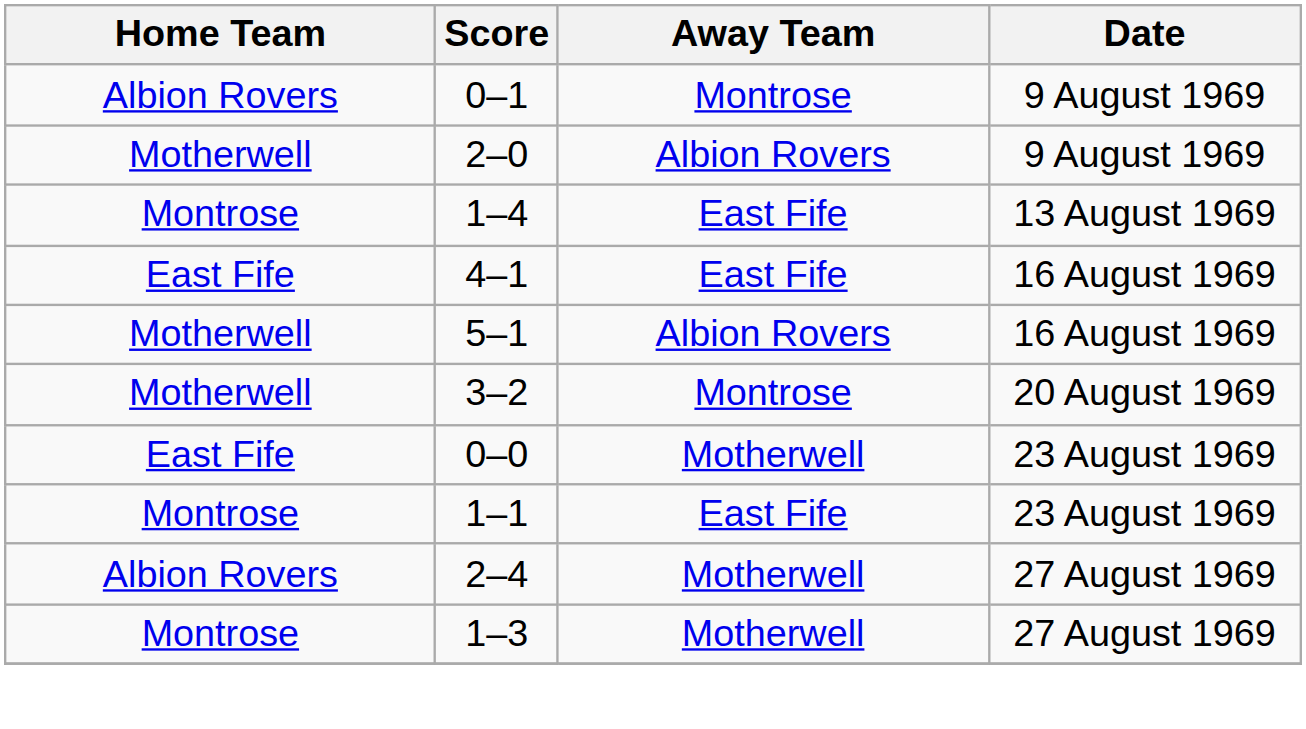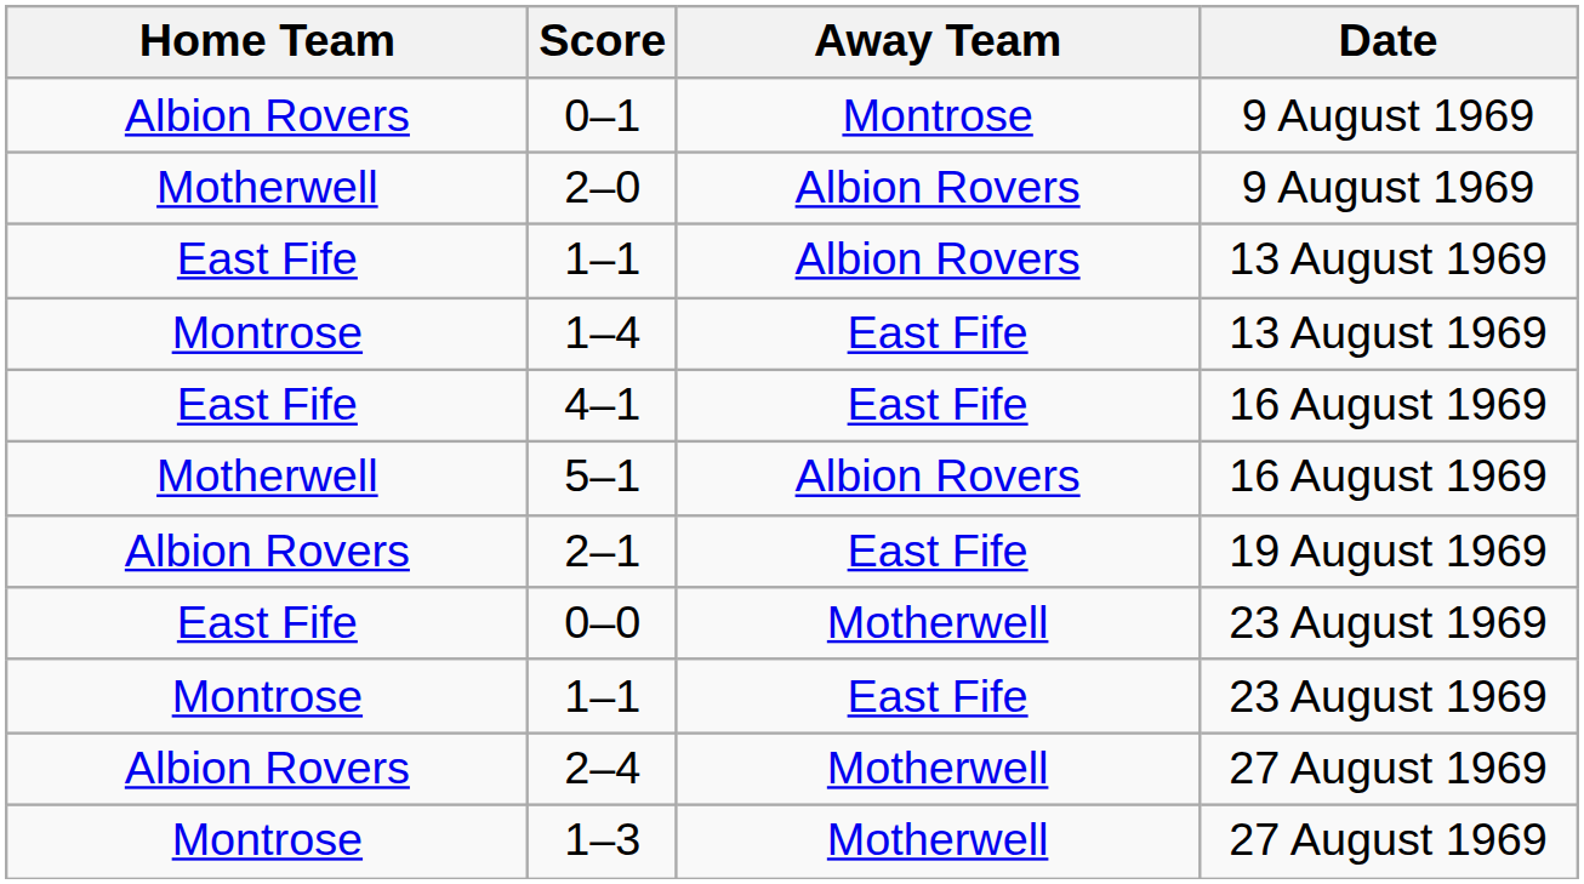+ row: East Fife | 1–1 | Albion Rovers | 13 August 1969
+ row: Albion Rovers | 2–1 | East Fife | 19 August 1969
- row: Motherwell | 3–2 | Montrose | 20 August 1969
